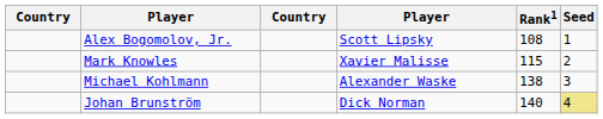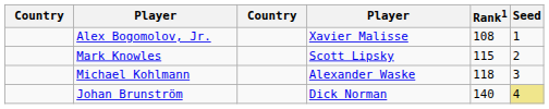Alex Bogomolov, Jr. | column 4: Scott Lipsky -> Xavier Malisse
Mark Knowles | column 4: Xavier Malisse -> Scott Lipsky
Michael Kohlmann | Rank1: 138 -> 118
